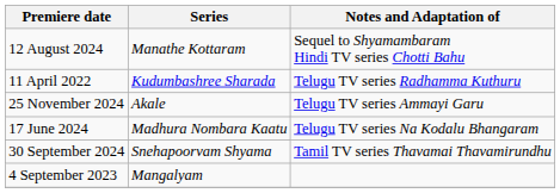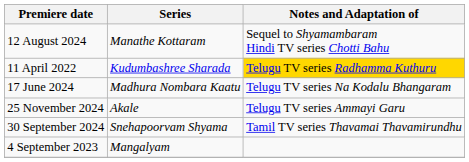11 April 2022 | Notes and Adaptation of: no background -> gold background
rows swapped: 17 June 2024 <-> 25 November 2024
